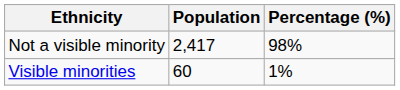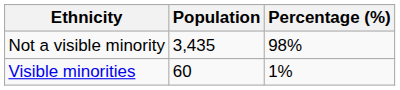Not a visible minority | Population: 2,417 -> 3,435
